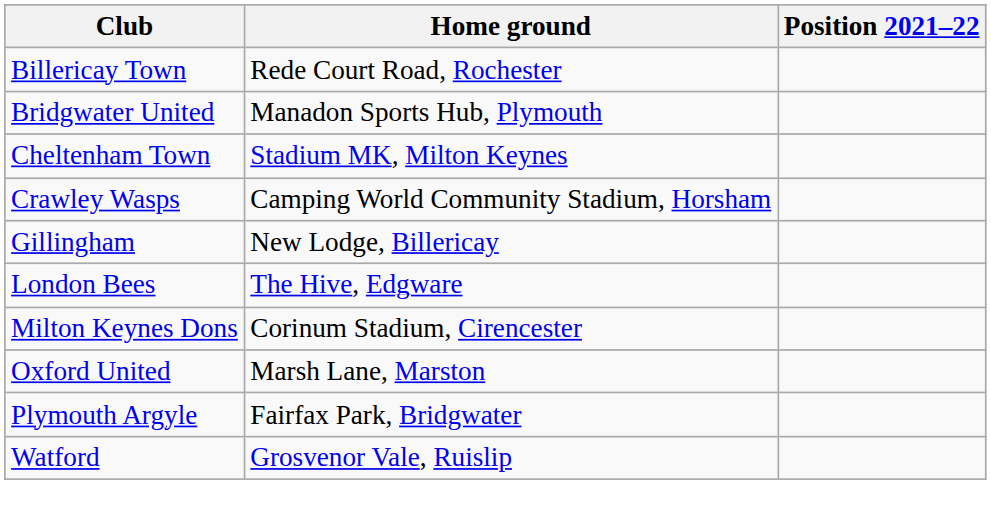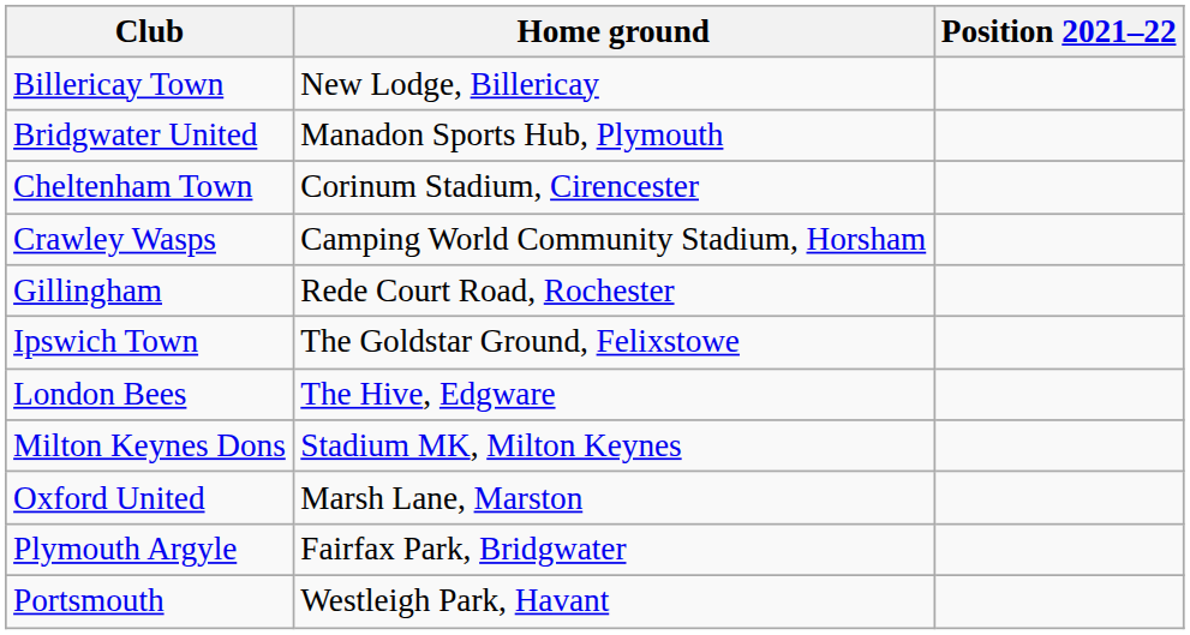Billericay Town | Home ground: Rede Court Road, Rochester -> New Lodge, Billericay
Cheltenham Town | Home ground: Stadium MK, Milton Keynes -> Corinum Stadium, Cirencester
Gillingham | Home ground: New Lodge, Billericay -> Rede Court Road, Rochester
+ row: Ipswich Town | The Goldstar Ground, Felixstowe
Milton Keynes Dons | Home ground: Corinum Stadium, Cirencester -> Stadium MK, Milton Keynes
+ row: Portsmouth | Westleigh Park, Havant
- row: Watford | Grosvenor Vale, Ruislip
